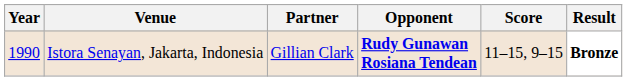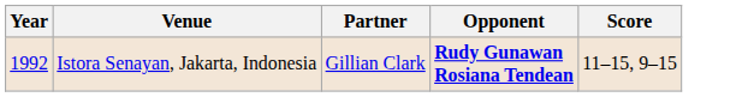- column: Result | Bronze
Istora Senayan, Jakarta, Indonesia | Year: 1990 -> 1992
